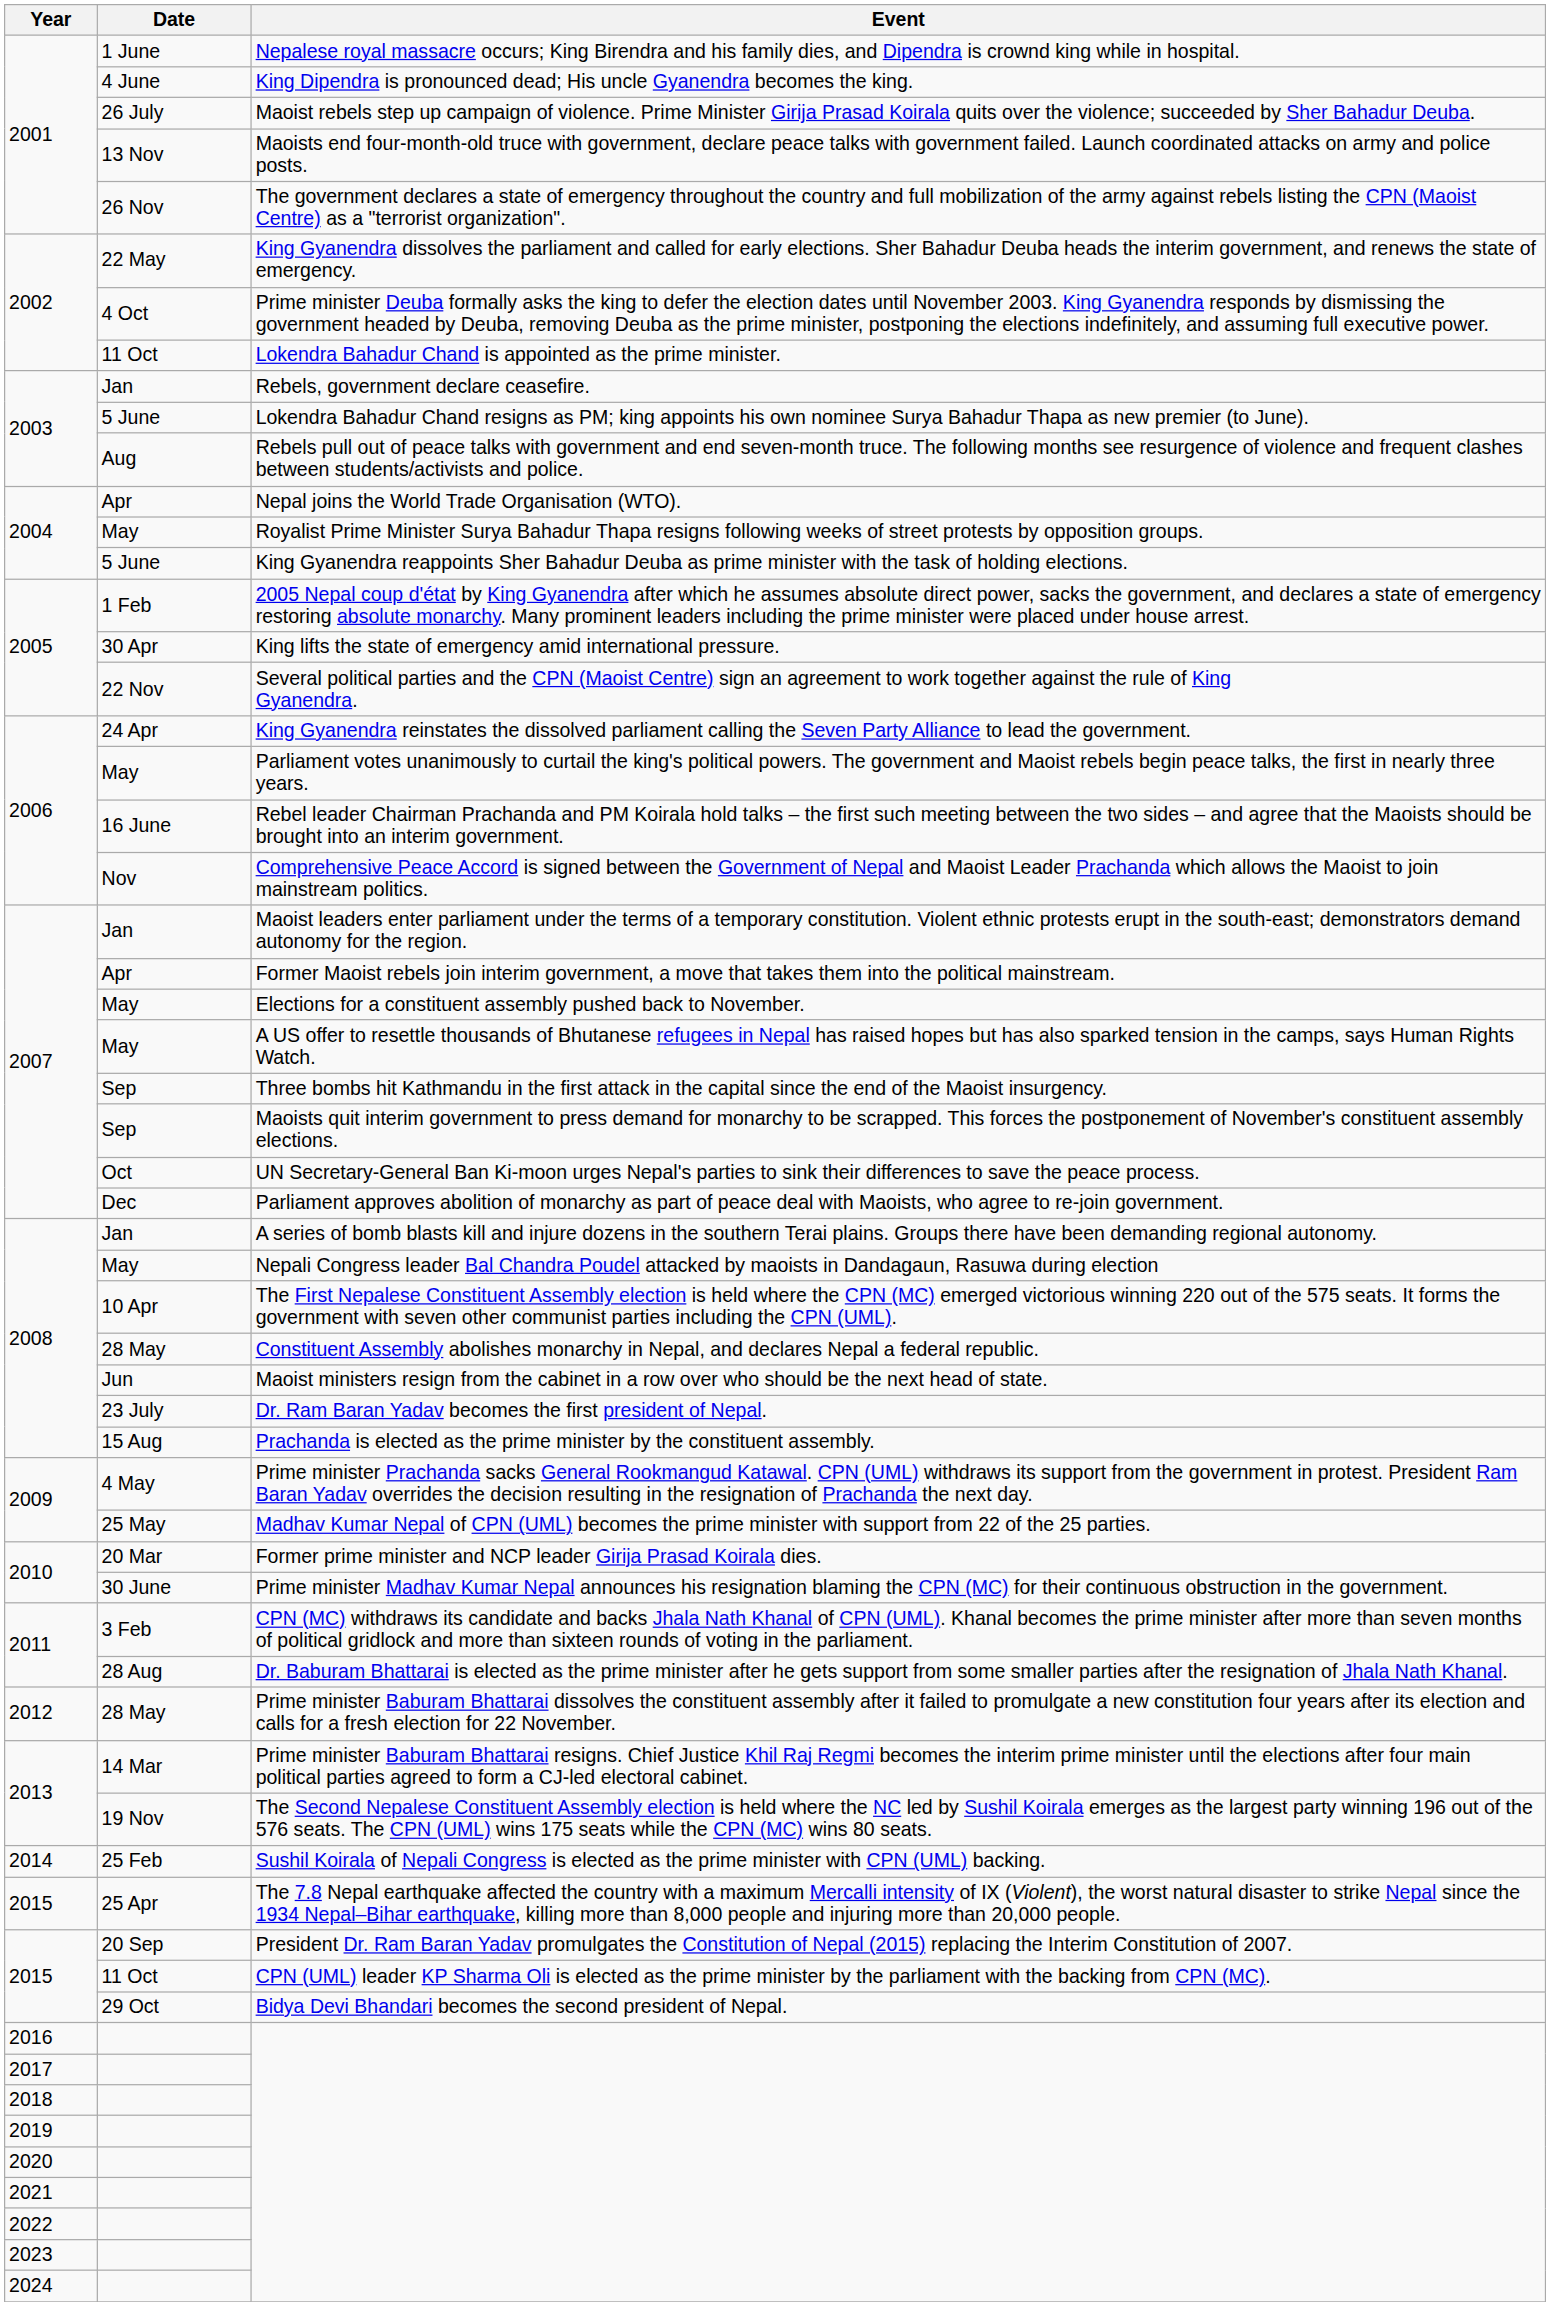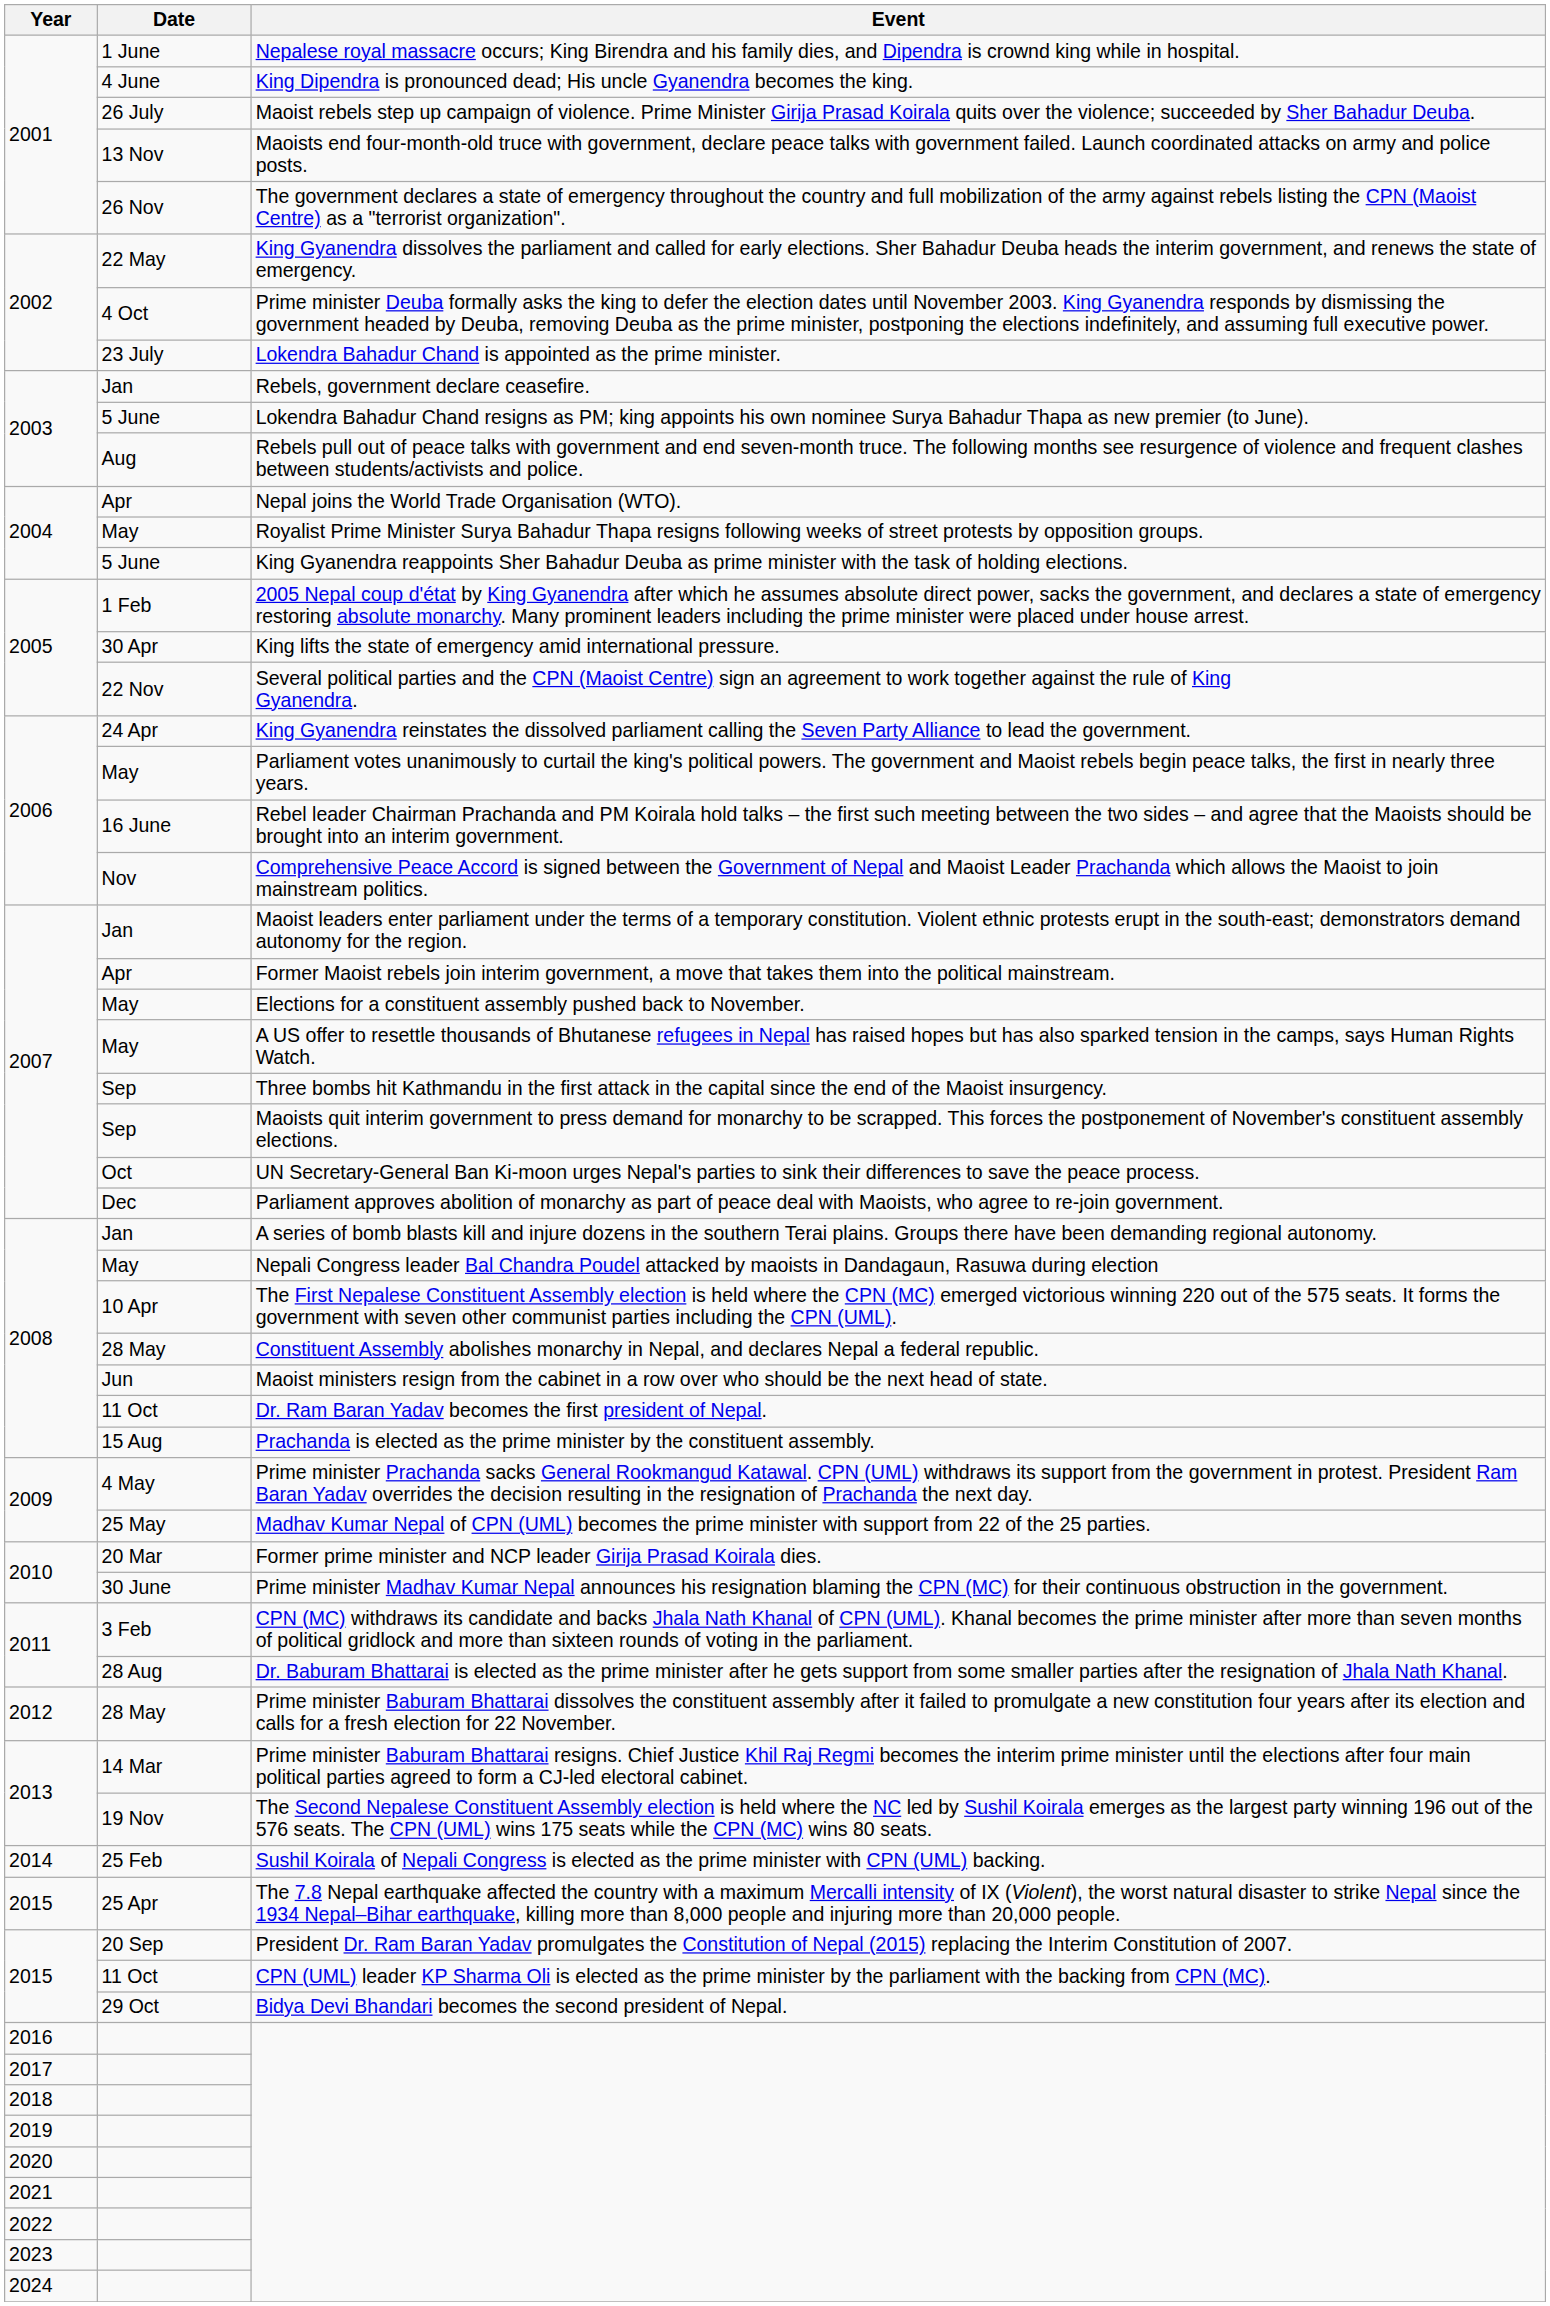Lokendra Bahadur Chand is appointed as the prime minister. | Date: 11 Oct -> 23 July
Dr. Ram Baran Yadav becomes the first president of Nepal. | Date: 23 July -> 11 Oct
